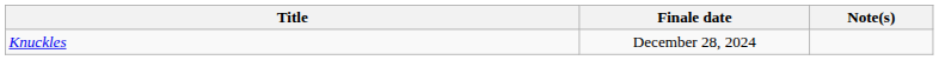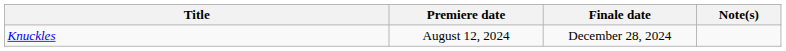+ column: Premiere date | August 12, 2024
